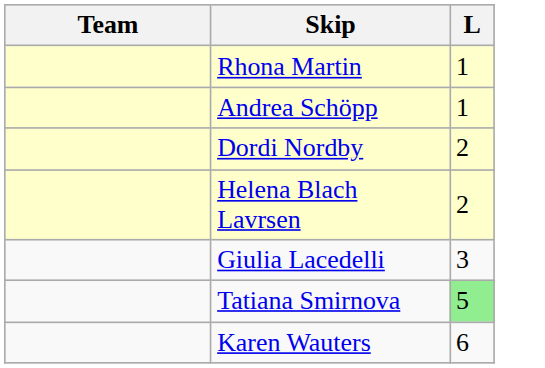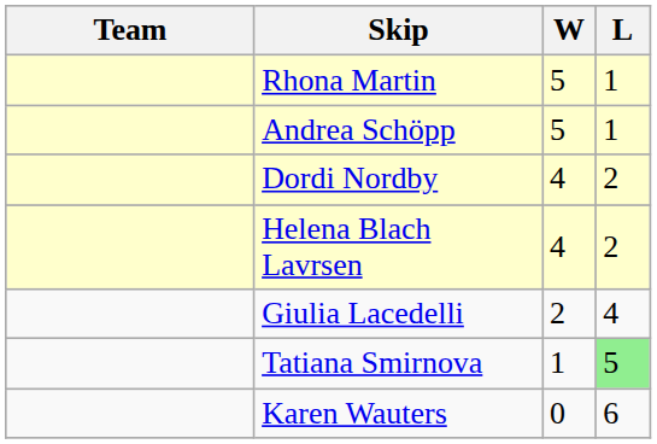+ column: W | 5 | 5 | 4 | 4 | 2 | 1 | 0
Giulia Lacedelli | L: 3 -> 4
